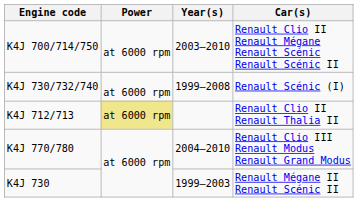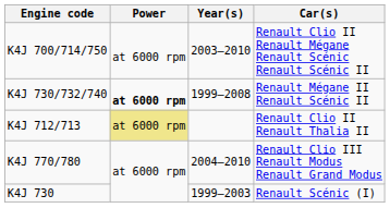K4J 730/732/740 | Power: normal -> bold
K4J 730/732/740 | Car(s): Renault Scénic (I) -> Renault Mégane II Renault Scénic II
K4J 730 | Car(s): Renault Mégane II Renault Scénic II -> Renault Scénic (I)
